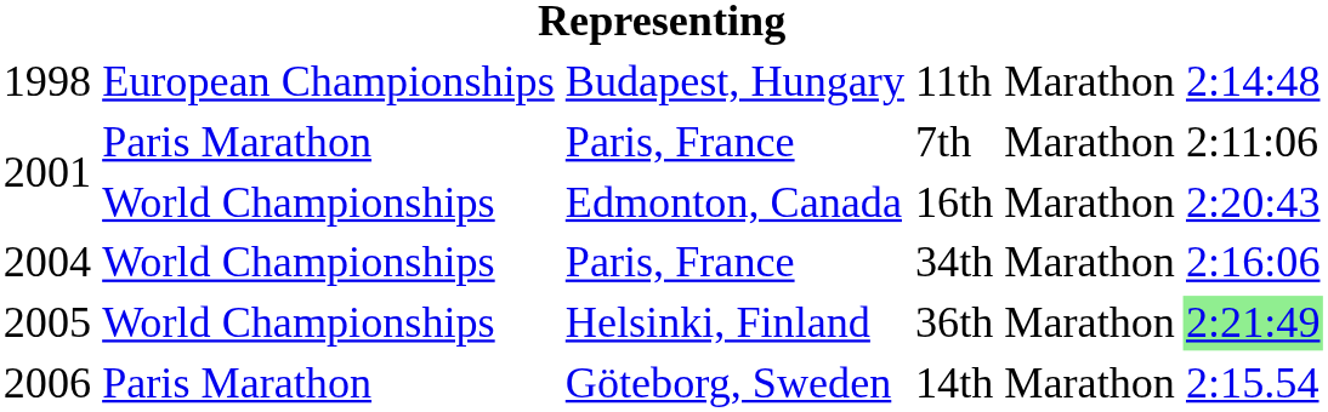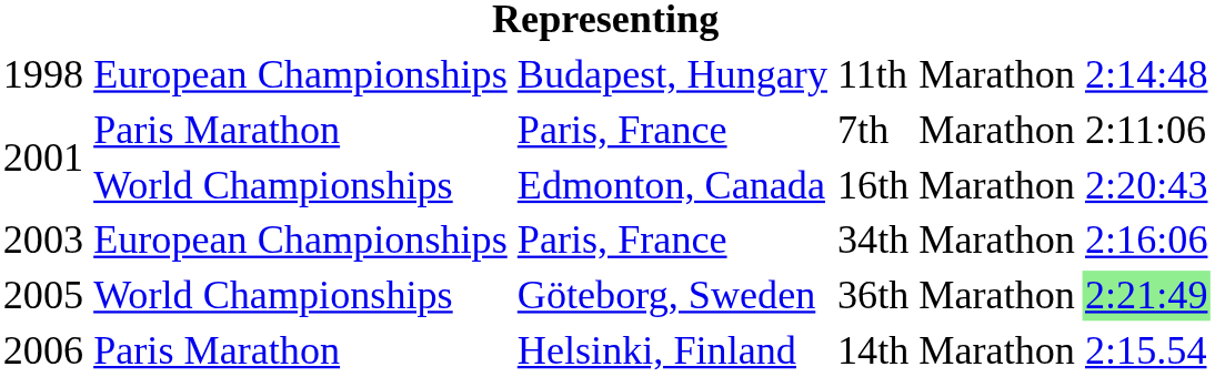34th | column 1: 2004 -> 2003
34th | column 2: World Championships -> European Championships
36th | column 3: Helsinki, Finland -> Göteborg, Sweden
14th | column 3: Göteborg, Sweden -> Helsinki, Finland
